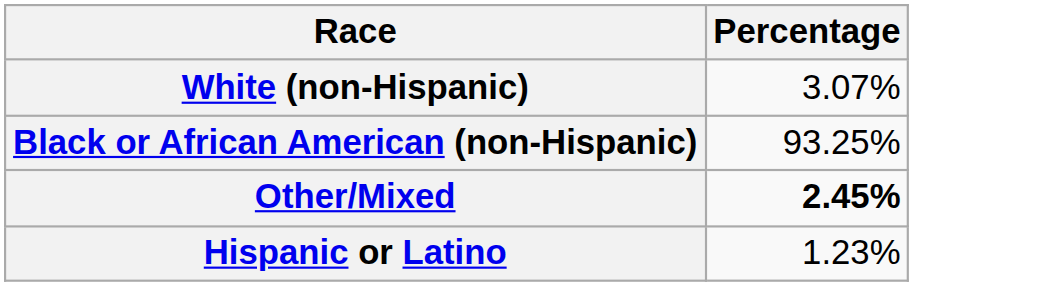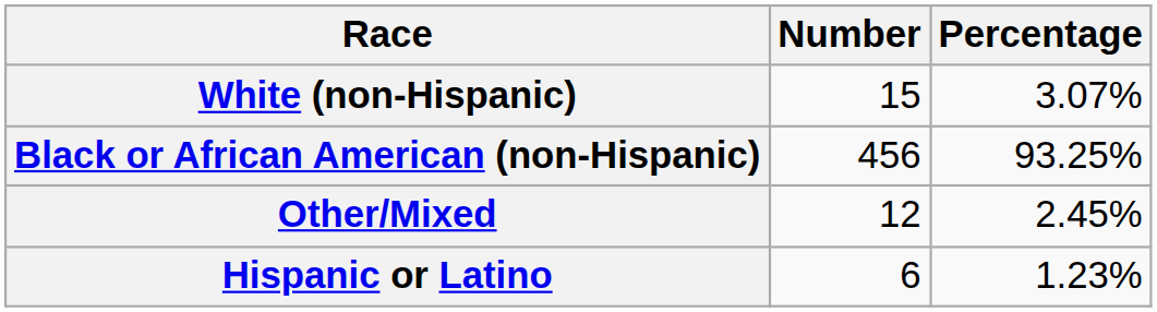+ column: Number | 15 | 456 | 12 | 6
Other/Mixed | Percentage: bold -> normal
